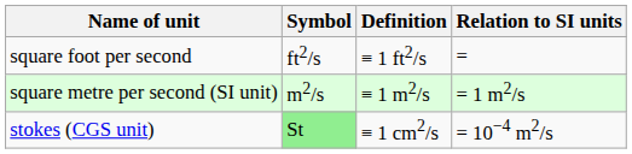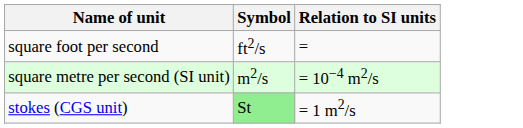- column: Definition | ≡ 1 ft2/s | ≡ 1 m2/s | ≡ 1 cm2/s
square metre per second (SI unit) | Relation to SI units: = 1 m2/s -> = 10−4 m2/s
stokes (CGS unit) | Relation to SI units: = 10−4 m2/s -> = 1 m2/s
